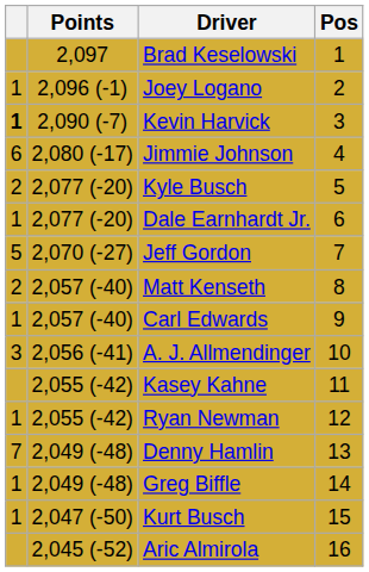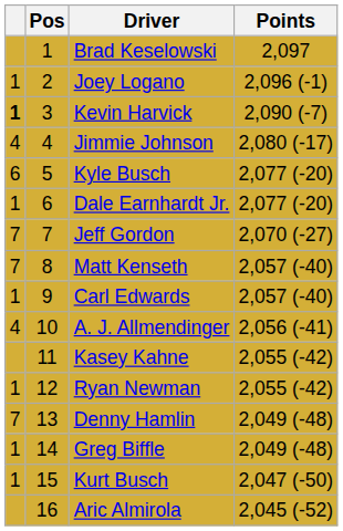columns swapped: Pos <-> Points
Jimmie Johnson | column 1: 6 -> 4
Kyle Busch | column 1: 2 -> 6
Jeff Gordon | column 1: 5 -> 7
Matt Kenseth | column 1: 2 -> 7
A. J. Allmendinger | column 1: 3 -> 4
